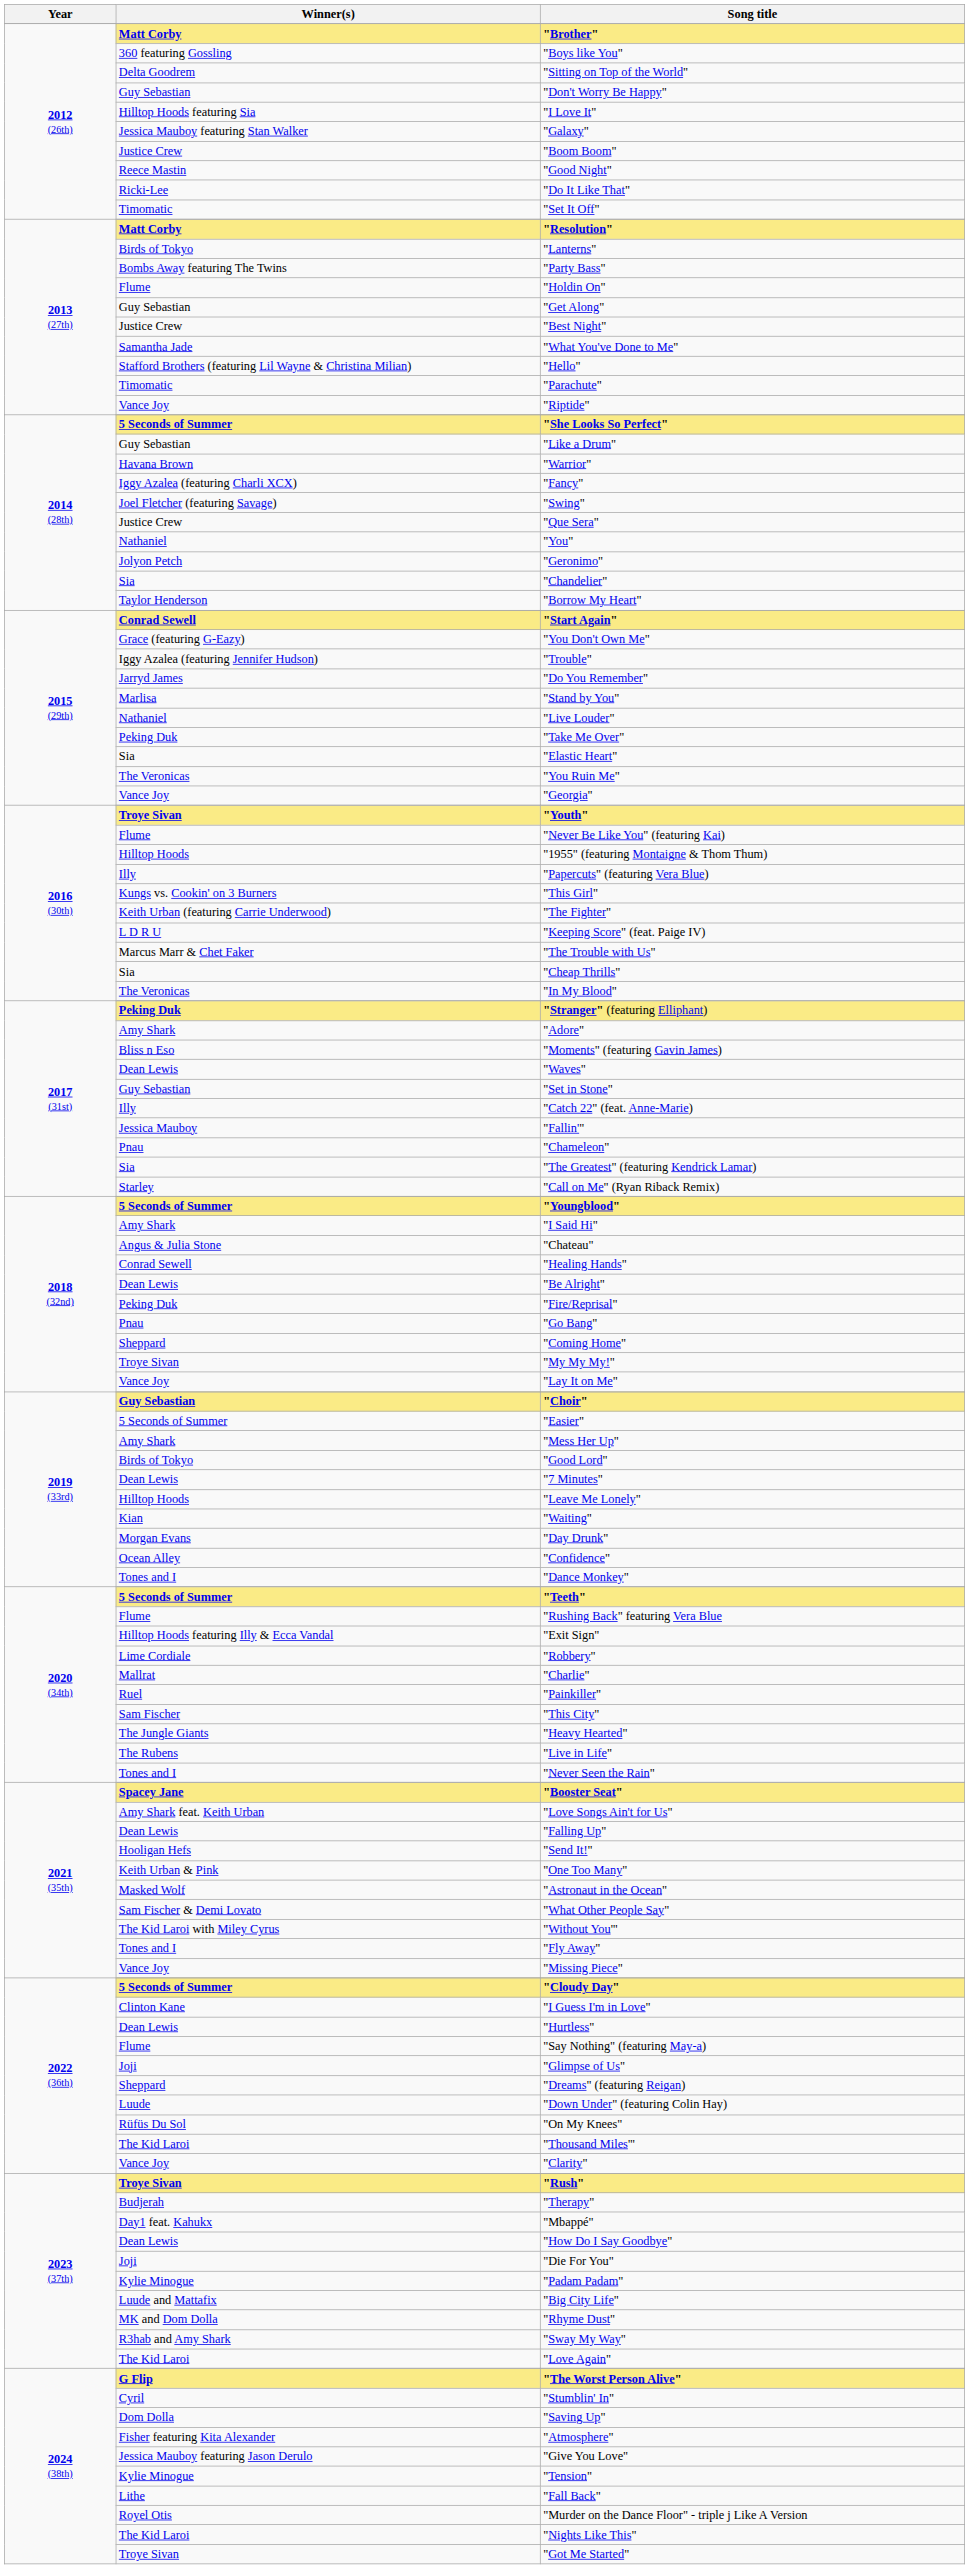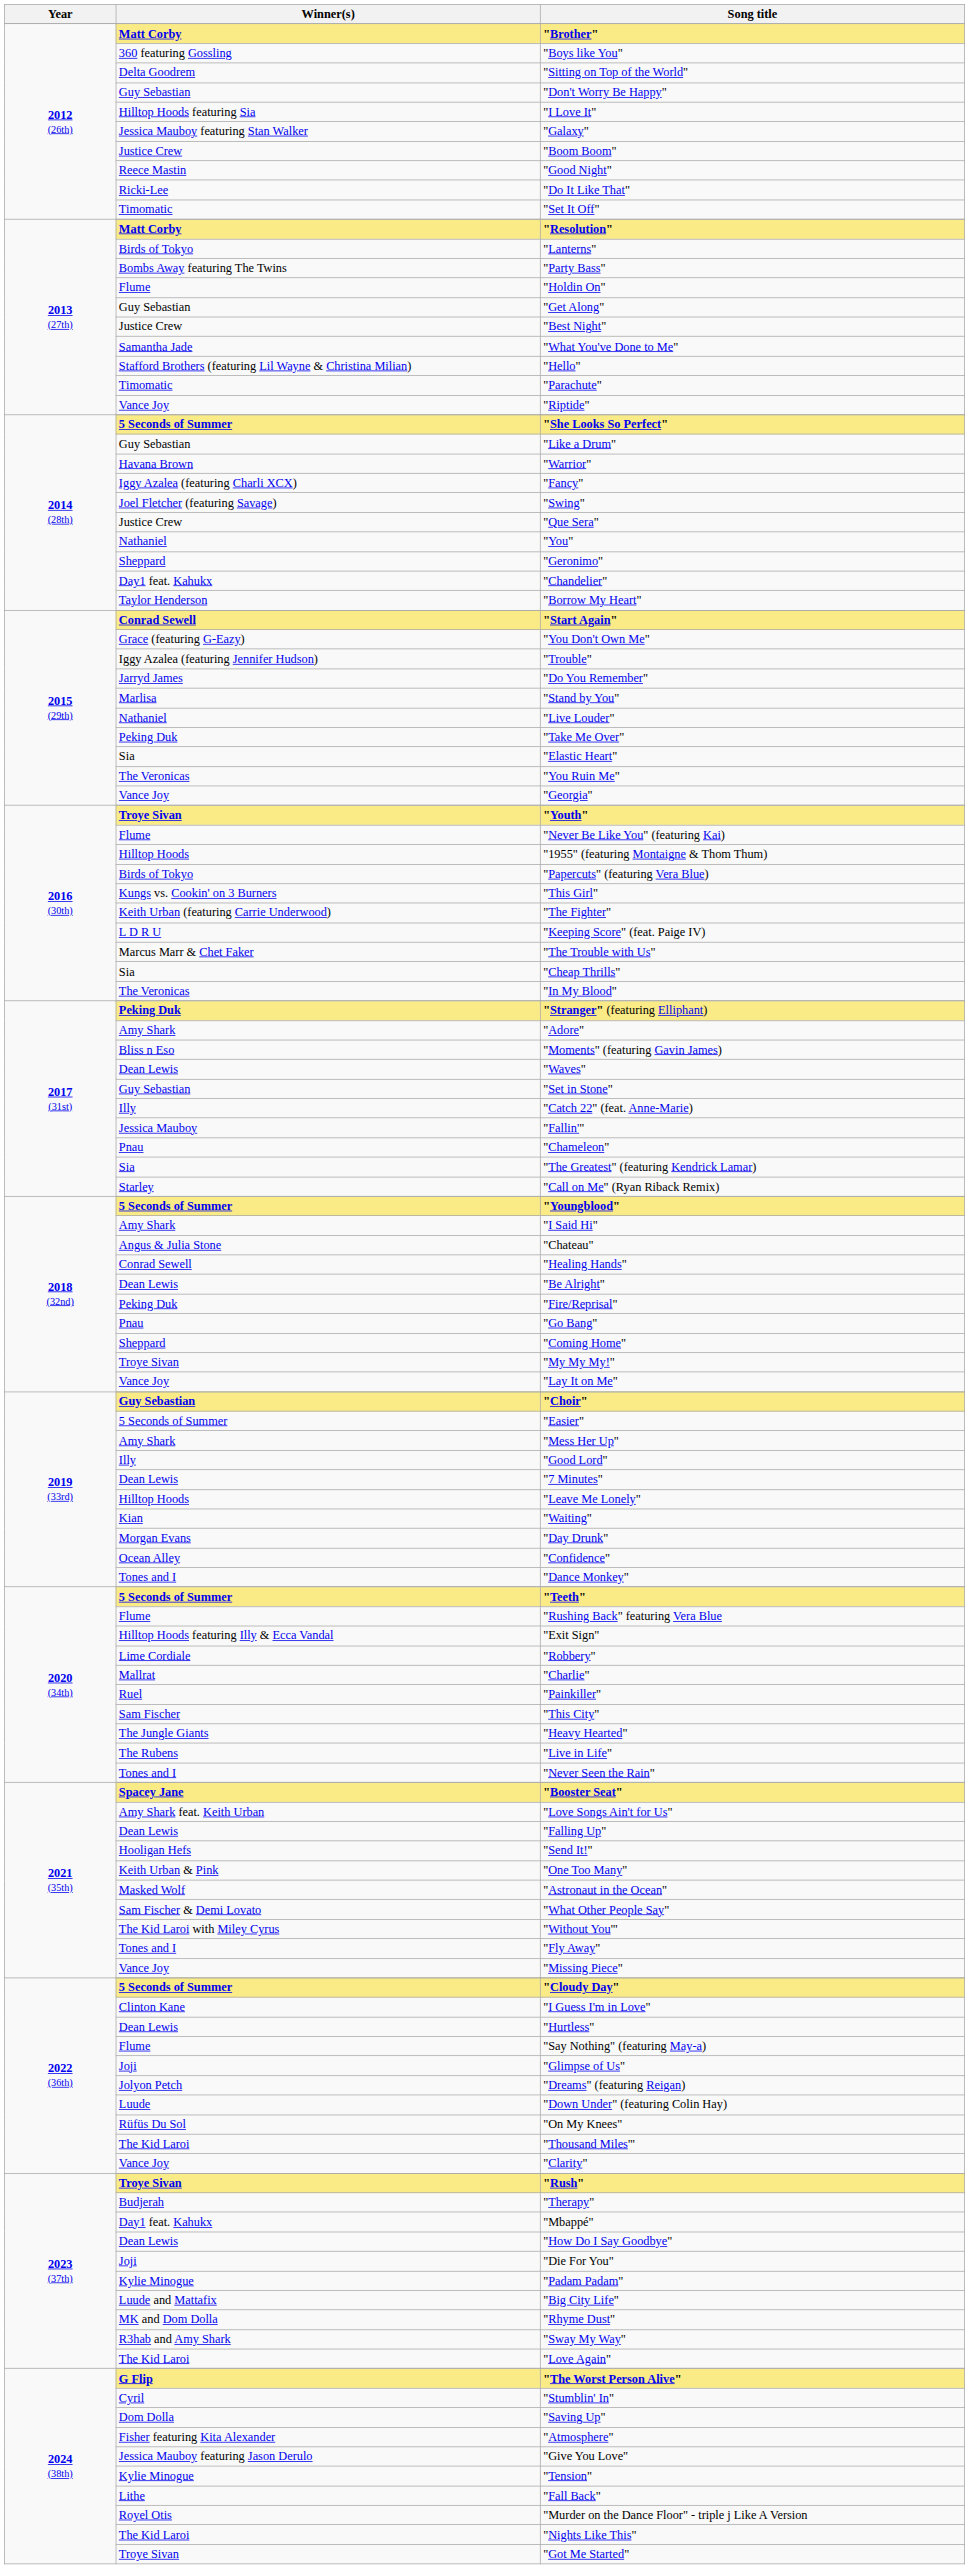"Geronimo" | Winner(s): Jolyon Petch -> Sheppard
"Chandelier" | Winner(s): Sia -> Day1 feat. Kahukx
"Papercuts" (featuring Vera Blue) | Winner(s): Illy -> Birds of Tokyo
"Good Lord" | Winner(s): Birds of Tokyo -> Illy
"Dreams" (featuring Reigan) | Winner(s): Sheppard -> Jolyon Petch
